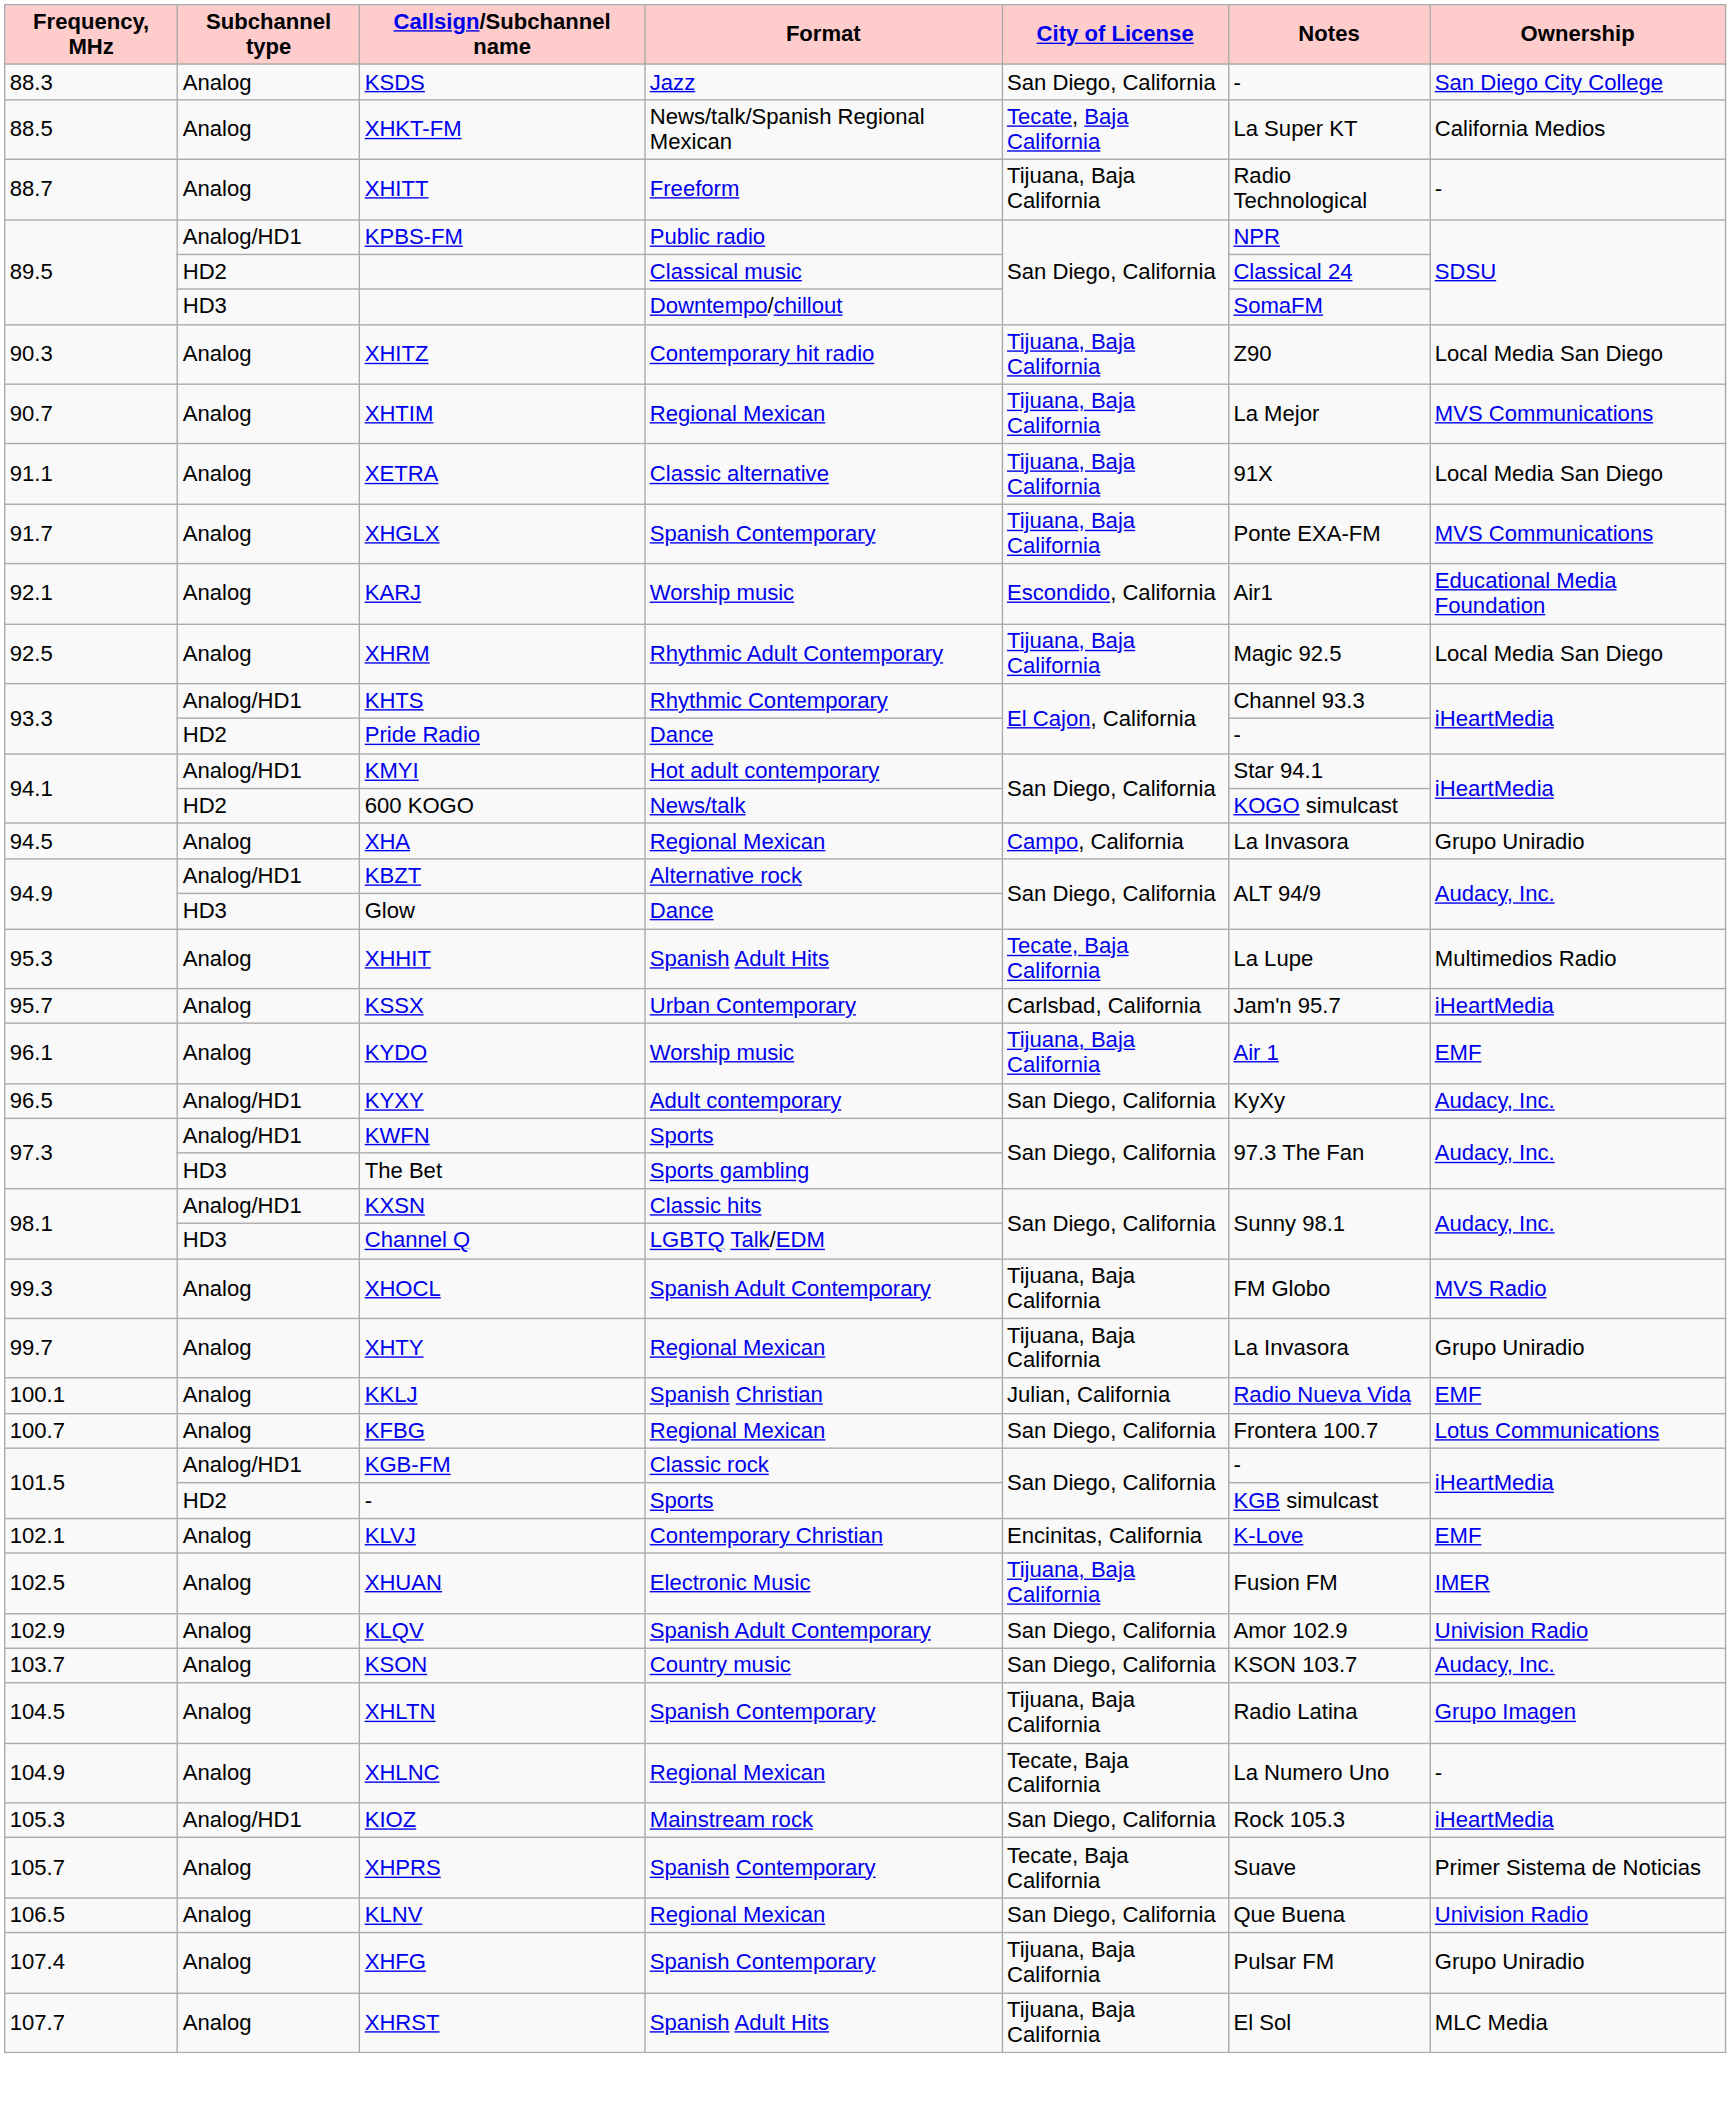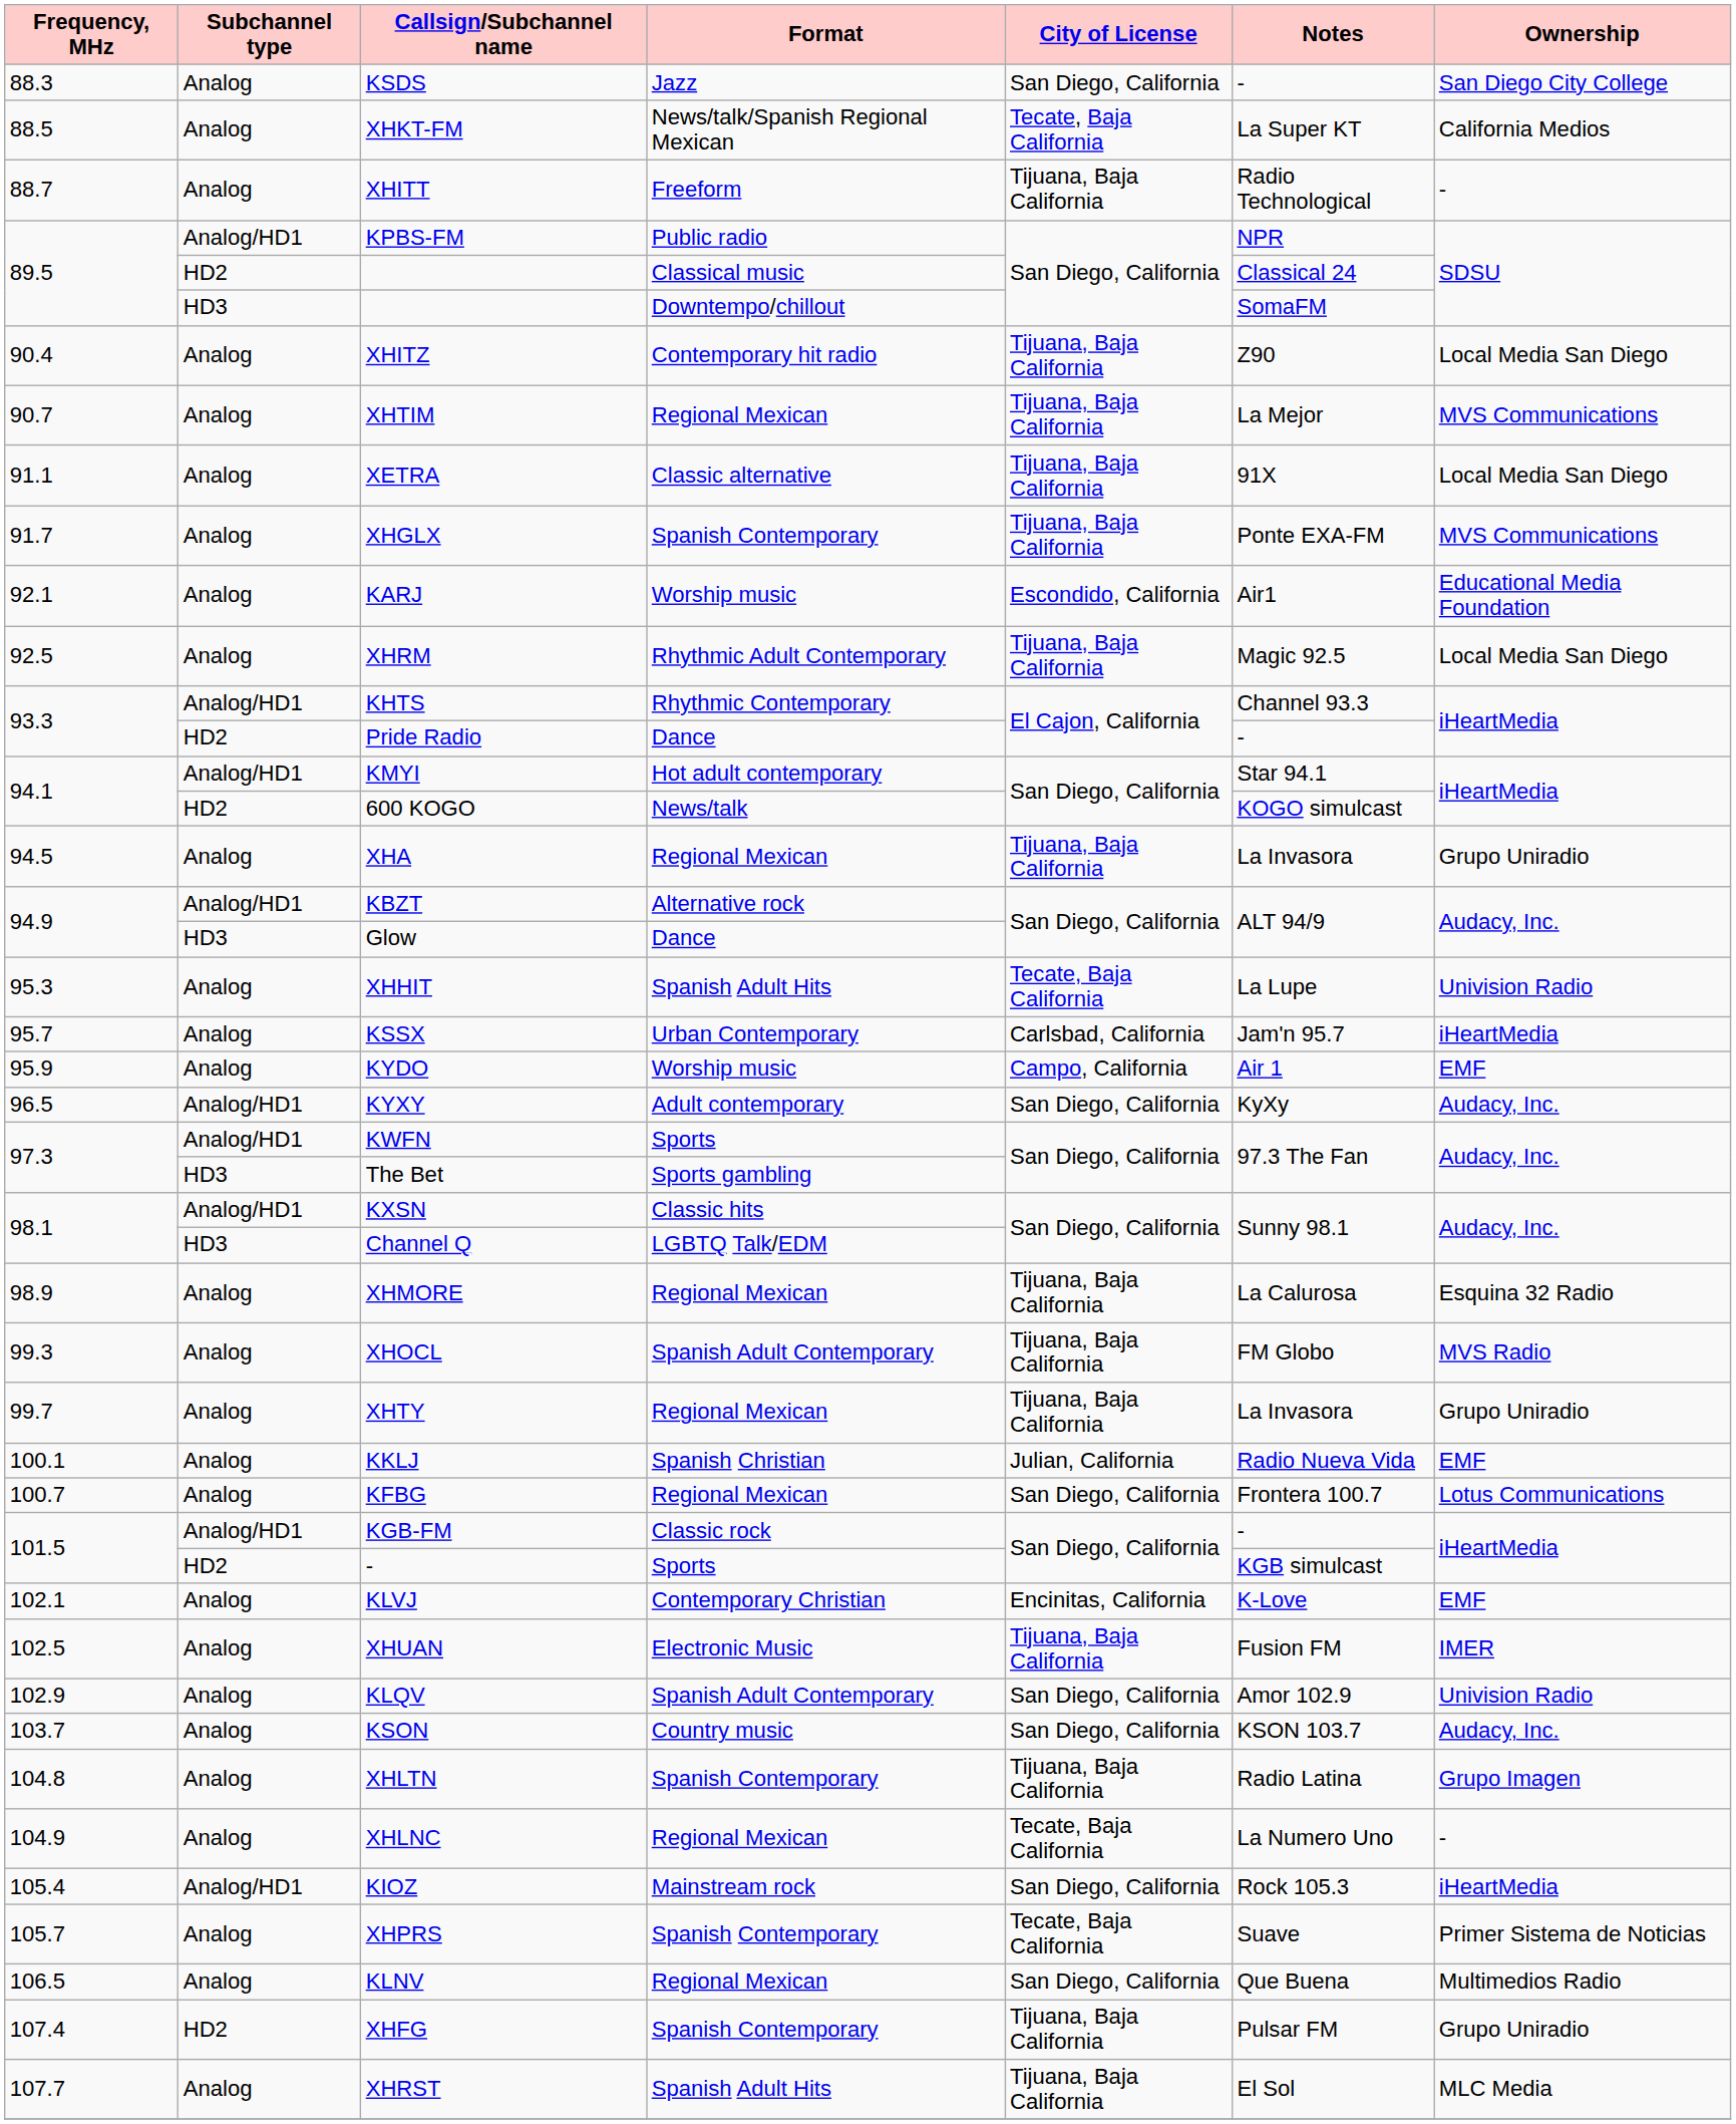XHITZ | Frequency, MHz: 90.3 -> 90.4
XHA | City of License: Campo, California -> Tijuana, Baja California
XHHIT | Ownership: Multimedios Radio -> Univision Radio
KYDO | Frequency, MHz: 96.1 -> 95.9
KYDO | City of License: Tijuana, Baja California -> Campo, California
+ row: 98.9 | Analog | XHMORE | Regional Mexican | Tijuana, Baja California | La Calurosa | Esquina 32 Radio
XHLTN | Frequency, MHz: 104.5 -> 104.8
KIOZ | Frequency, MHz: 105.3 -> 105.4
KLNV | Ownership: Univision Radio -> Multimedios Radio
XHFG | Subchannel type: Analog -> HD2
